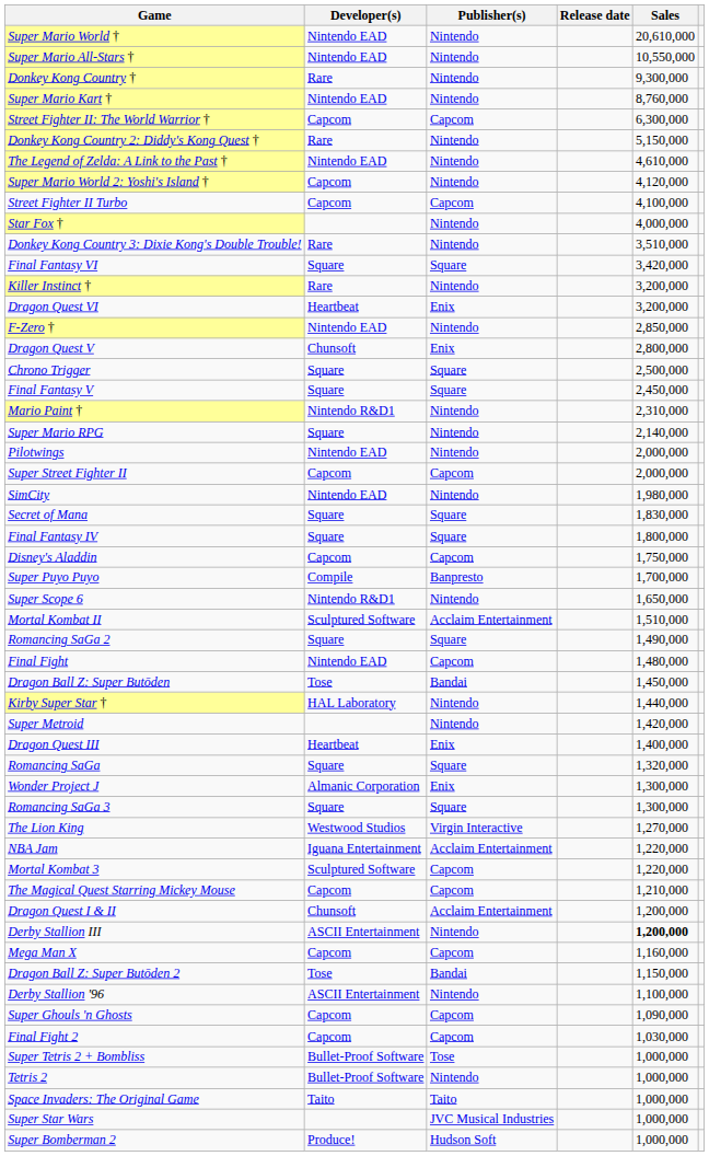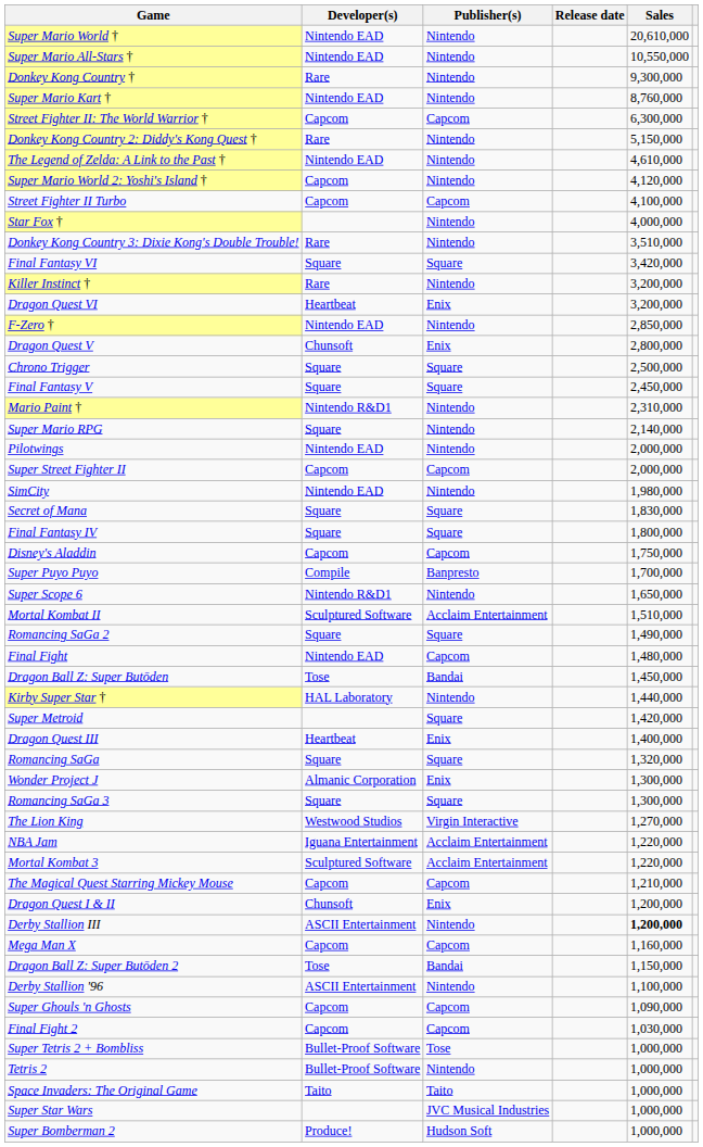Super Metroid | Publisher(s): Nintendo -> Square
Mortal Kombat 3 | Publisher(s): Capcom -> Acclaim Entertainment
Dragon Quest I & II | Publisher(s): Acclaim Entertainment -> Enix
